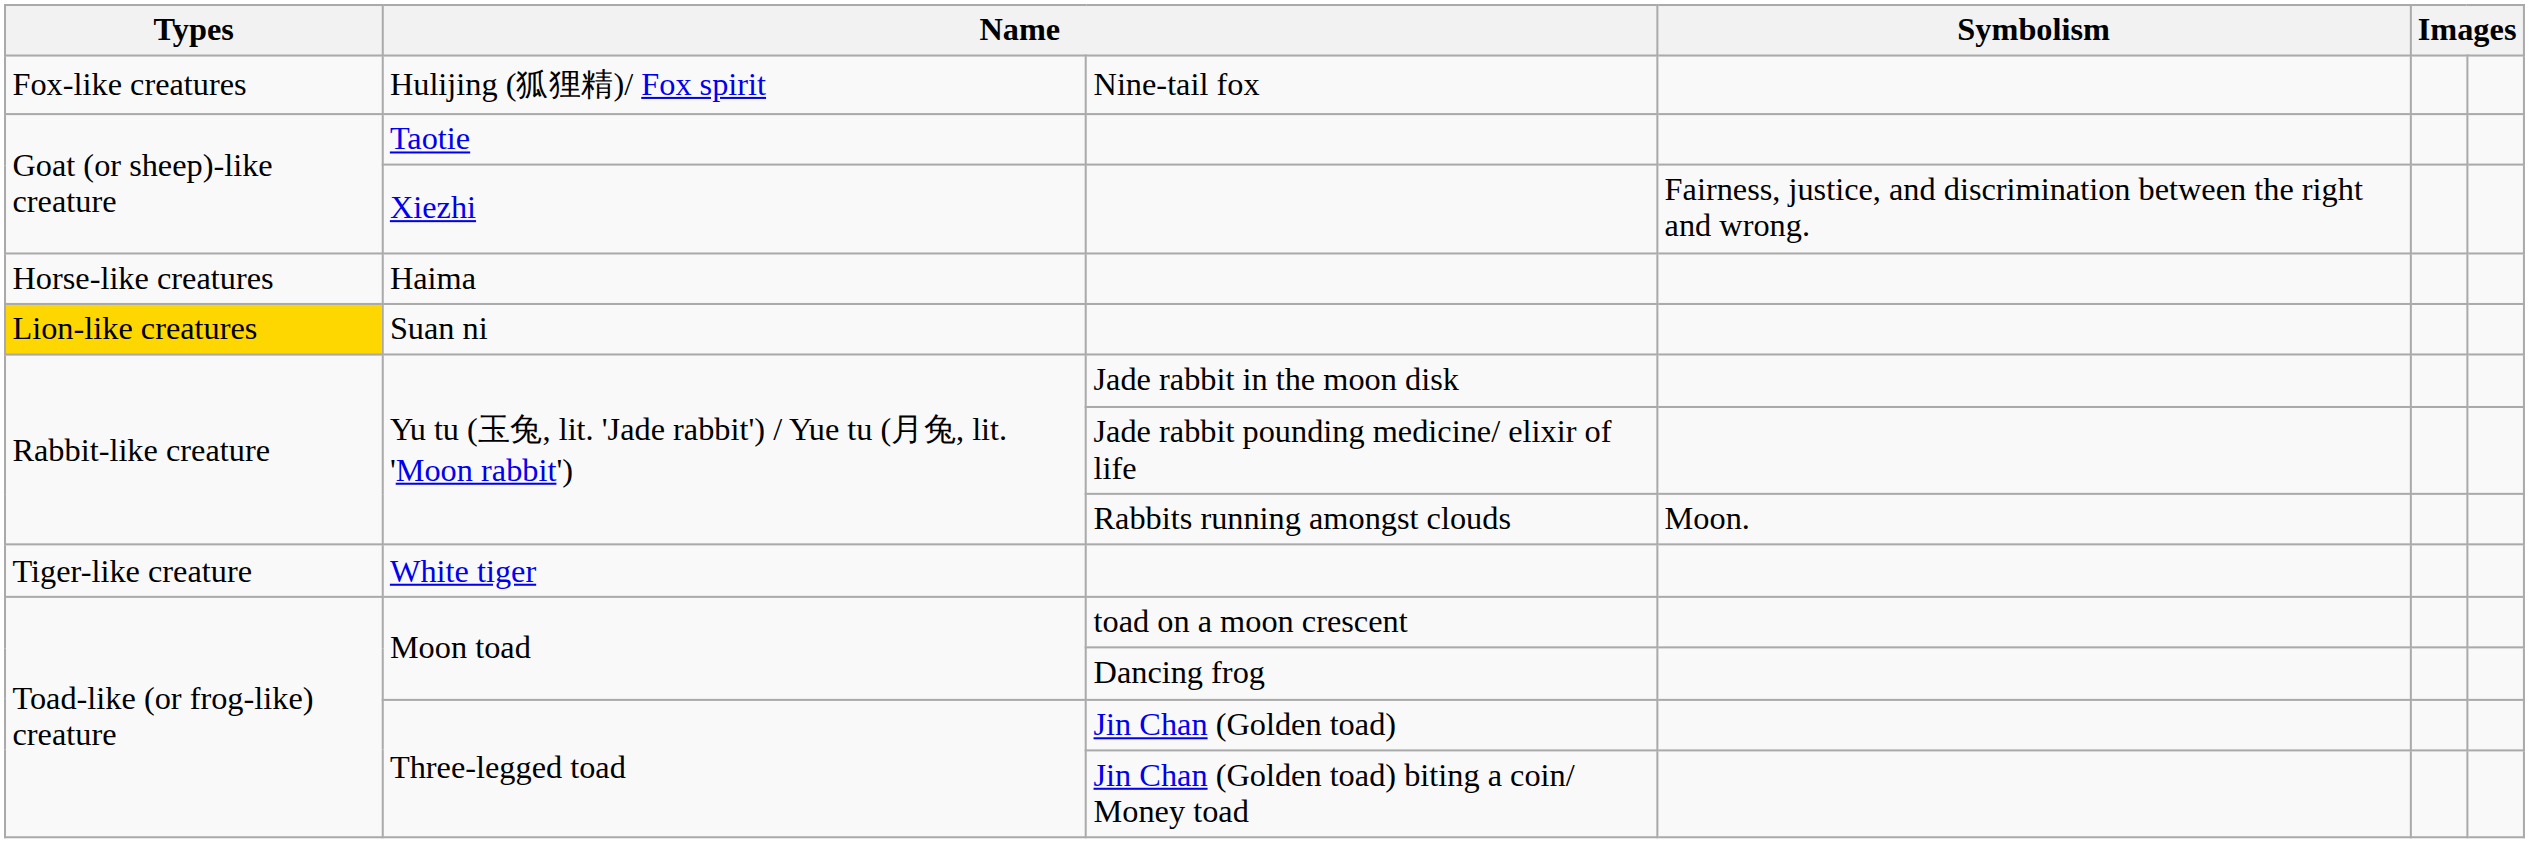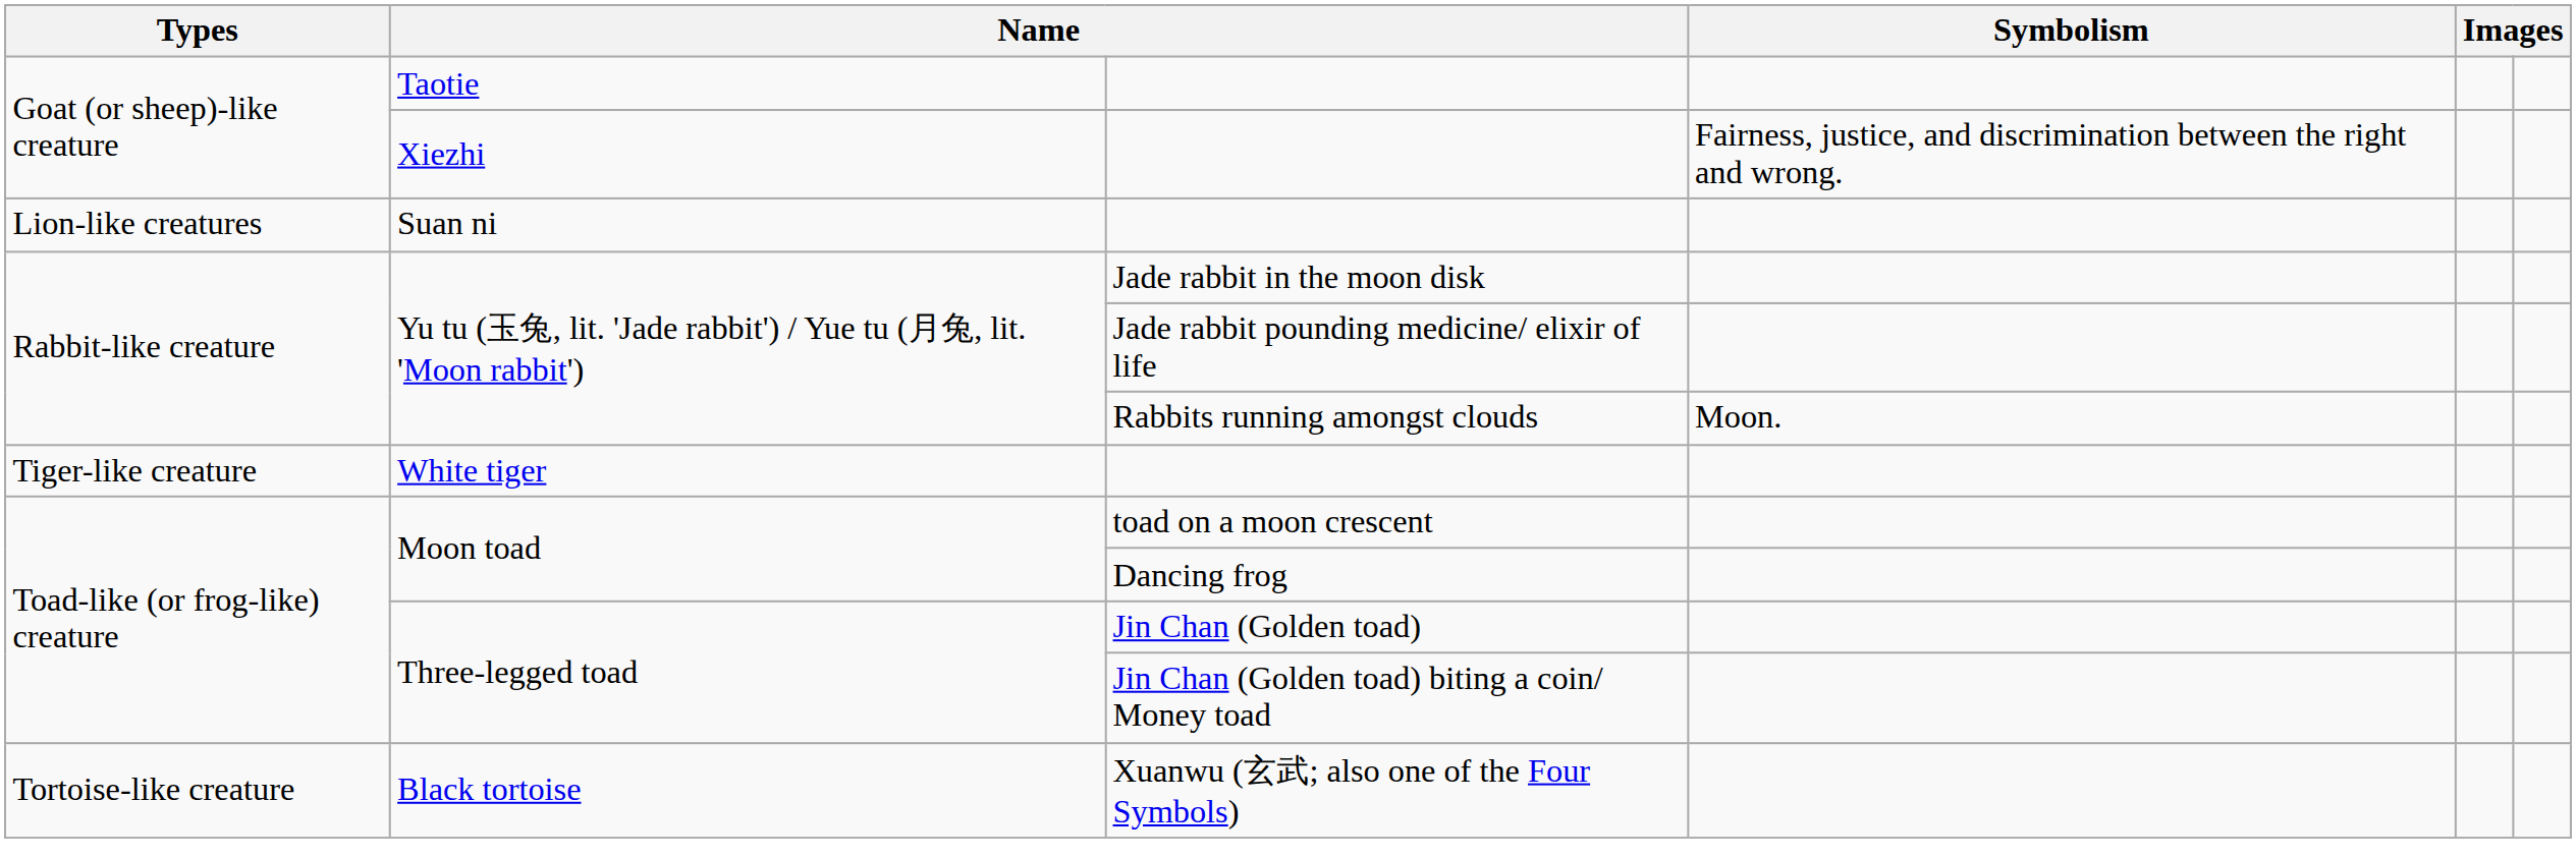- row: Fox-like creatures | Hulijing (狐狸精)/ Fox spirit | Nine-tail fox
- row: Horse-like creatures | Haima
Suan ni | Types: gold background -> no background
+ row: Tortoise-like creature | Black tortoise | Xuanwu (玄武; also one of the Four Symbols)
